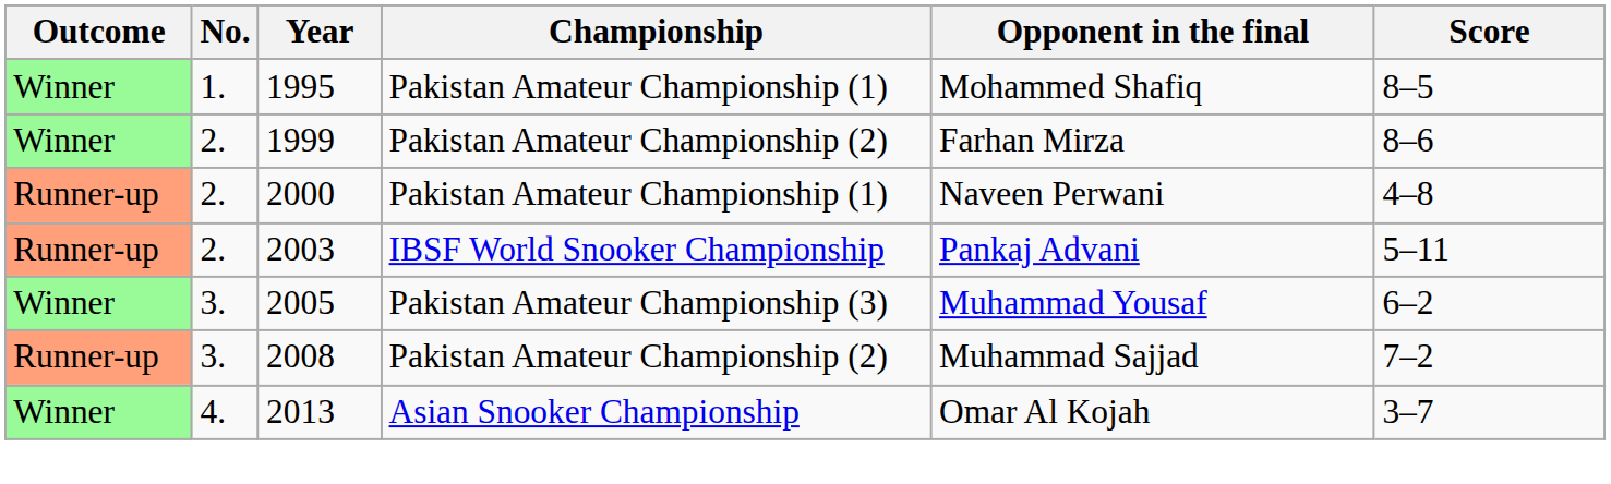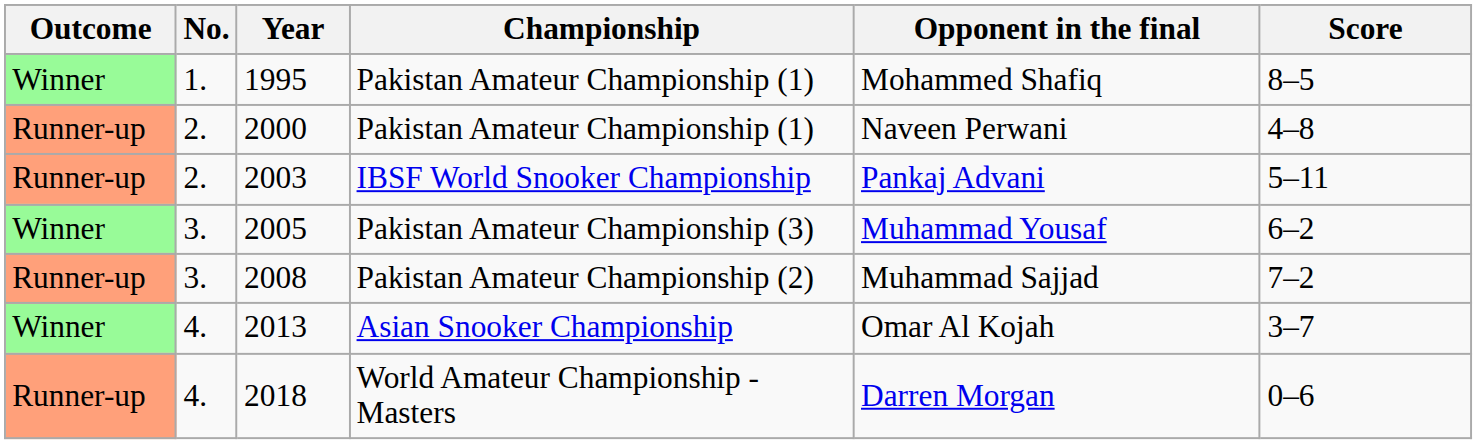- row: Winner | 2. | 1999 | Pakistan Amateur Championship (2) | Farhan Mirza | 8–6
+ row: Runner-up | 4. | 2018 | World Amateur Championship - Masters | Darren Morgan | 0–6
